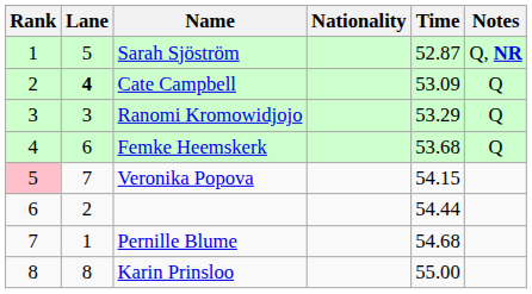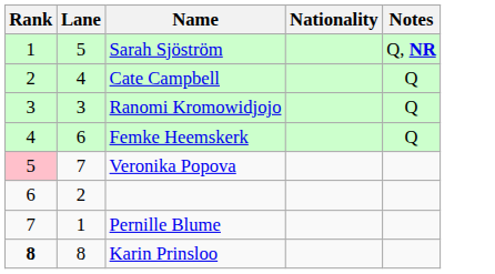- column: Time | 52.87 | 53.09 | 53.29 | 53.68 | 54.15 | 54.44 | 54.68 | 55.00
Cate Campbell | Lane: bold -> normal
Karin Prinsloo | Rank: normal -> bold
